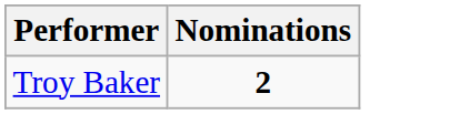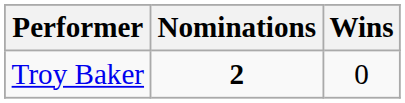+ column: Wins | 0
